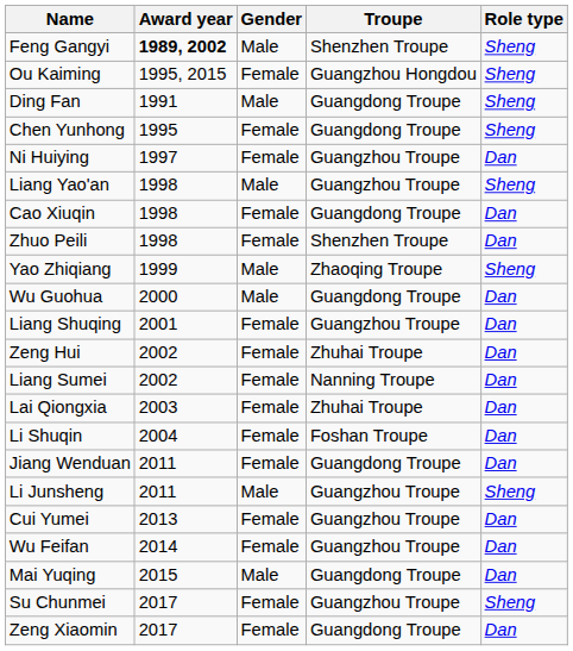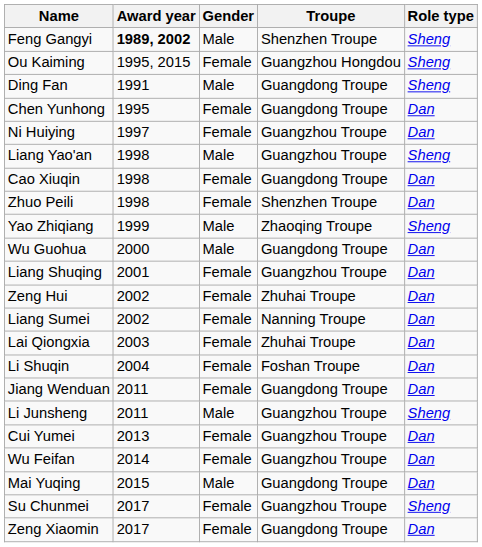Chen Yunhong | Role type: Sheng -> Dan
